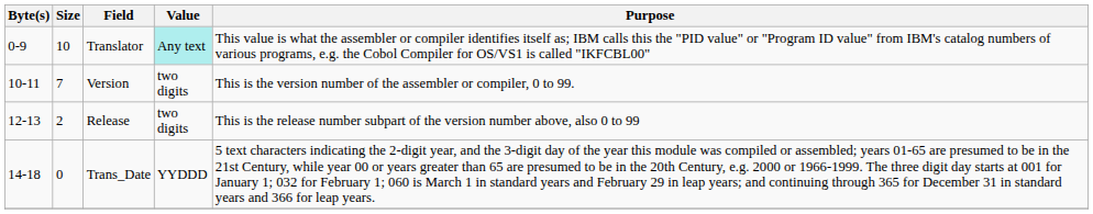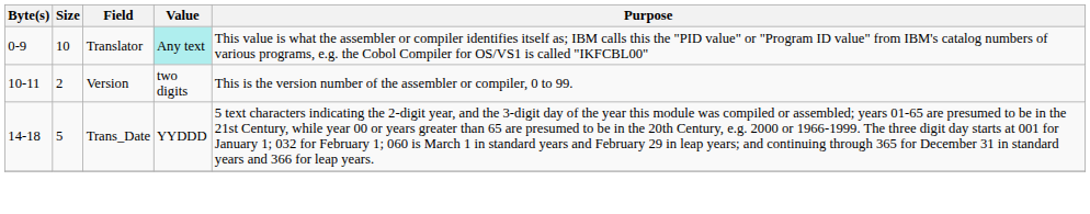Version | Size: 7 -> 2
- row: 12-13 | 2 | Release | two digits | This is the release number subpart of the version number above, also 0 to 99
Trans_Date | Size: 0 -> 5
